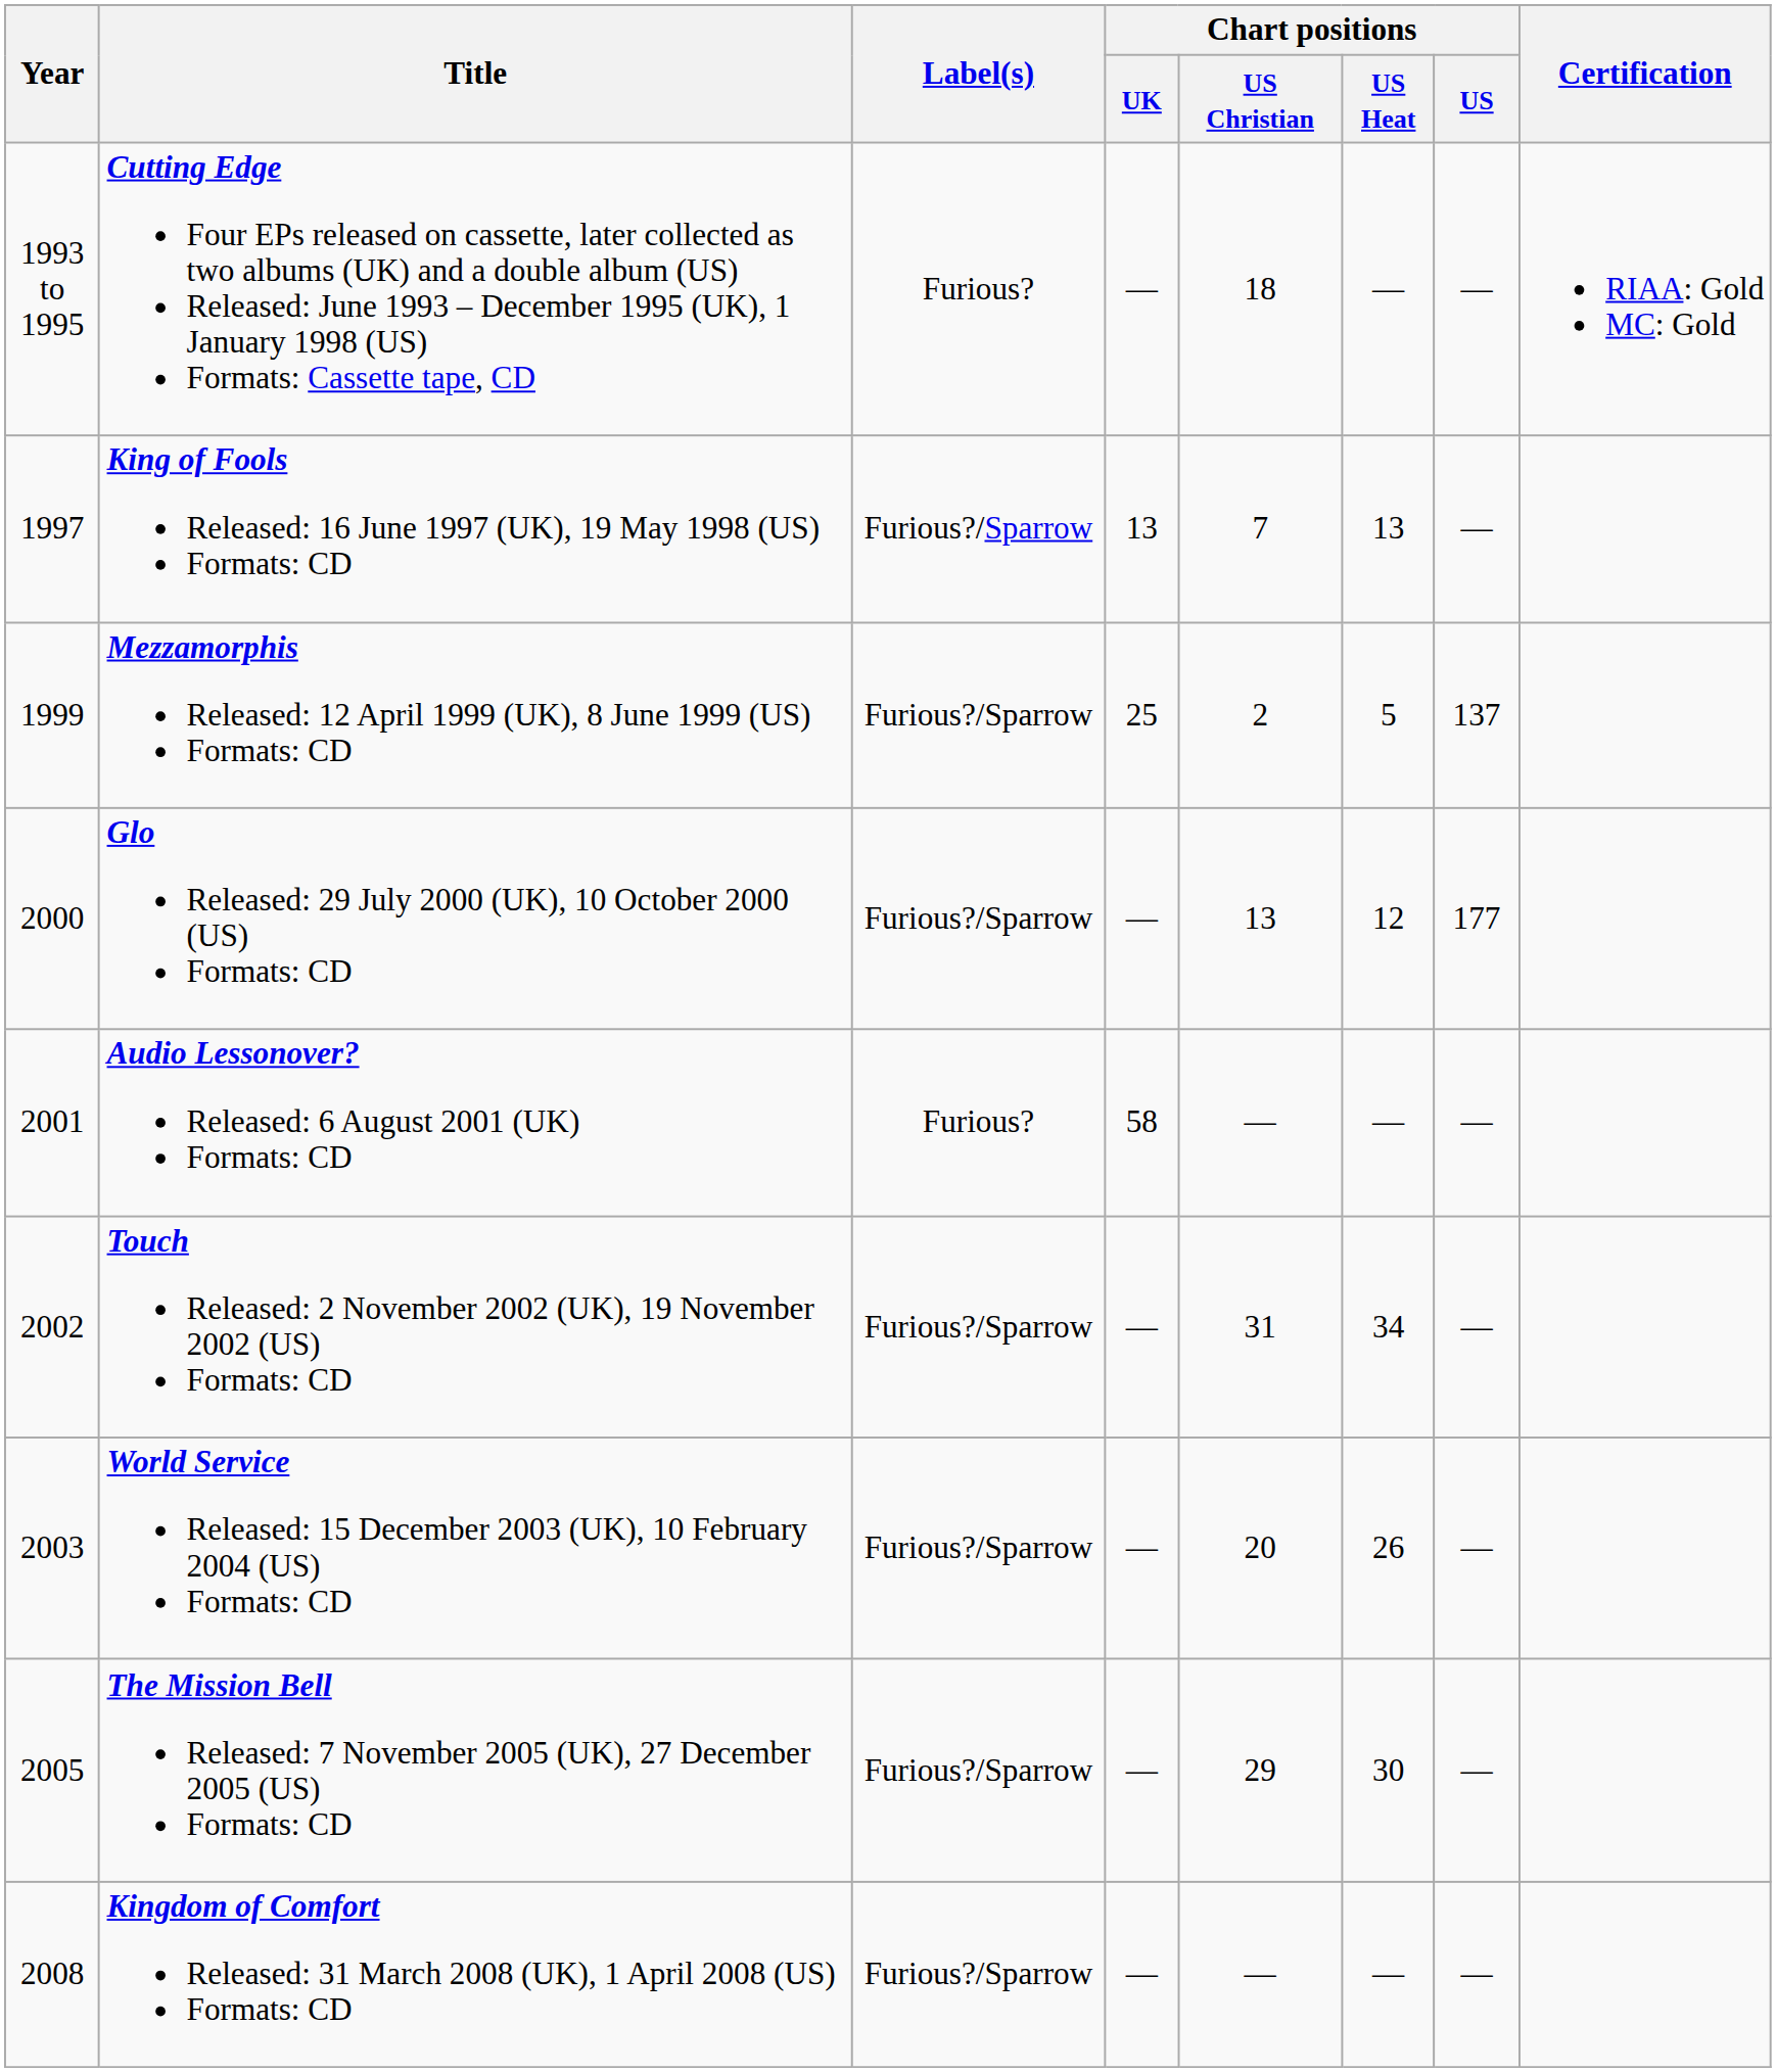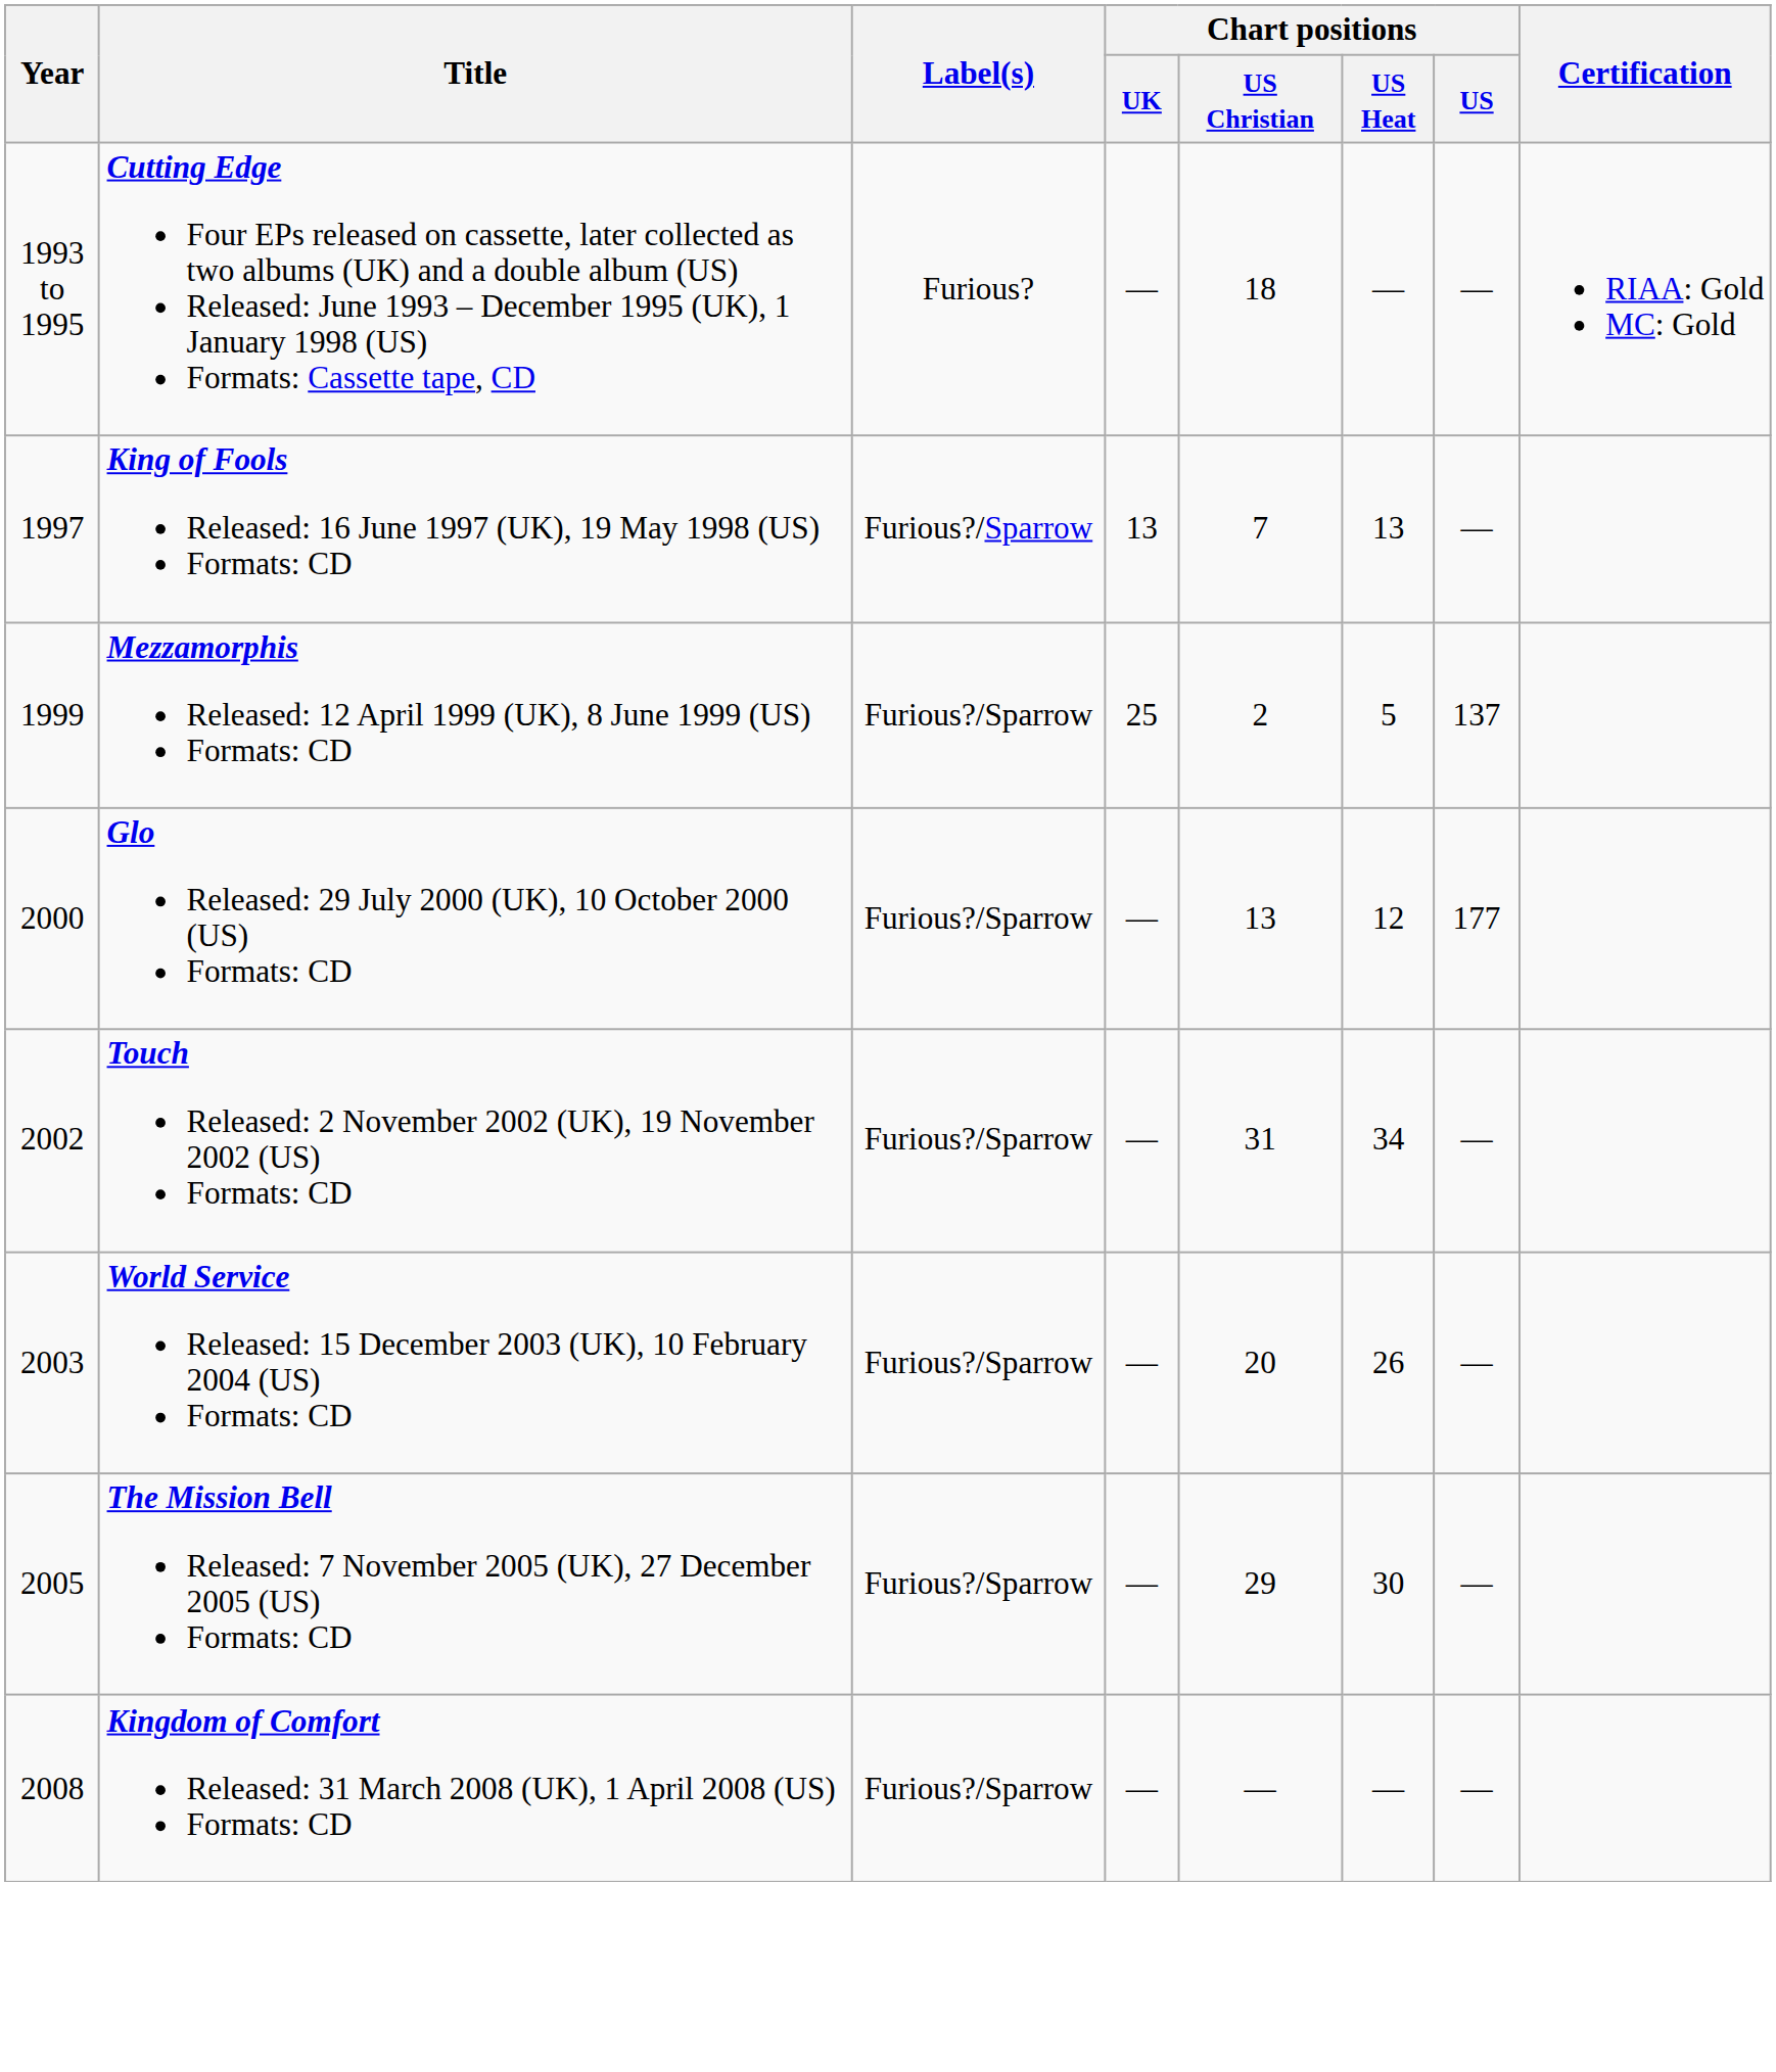- row: 2001 | Audio Lessonover? Released: 6 August 2001 (UK) Formats: CD | Furious? | 58 | — | — | —
